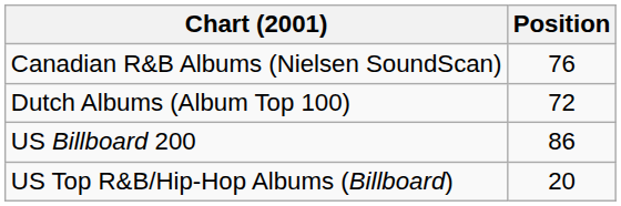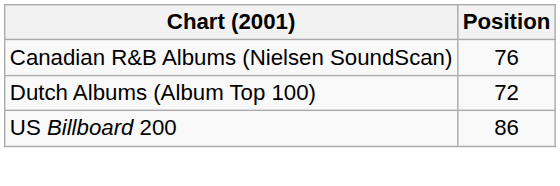- row: US Top R&B/Hip-Hop Albums (Billboard) | 20
